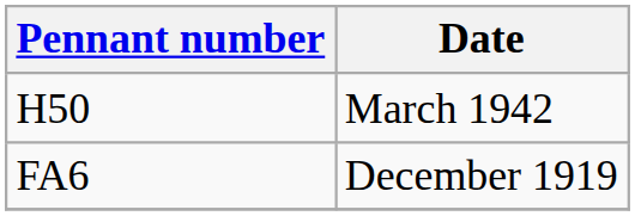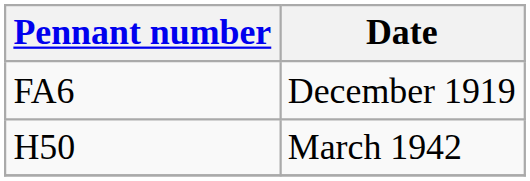rows swapped: FA6 <-> H50
